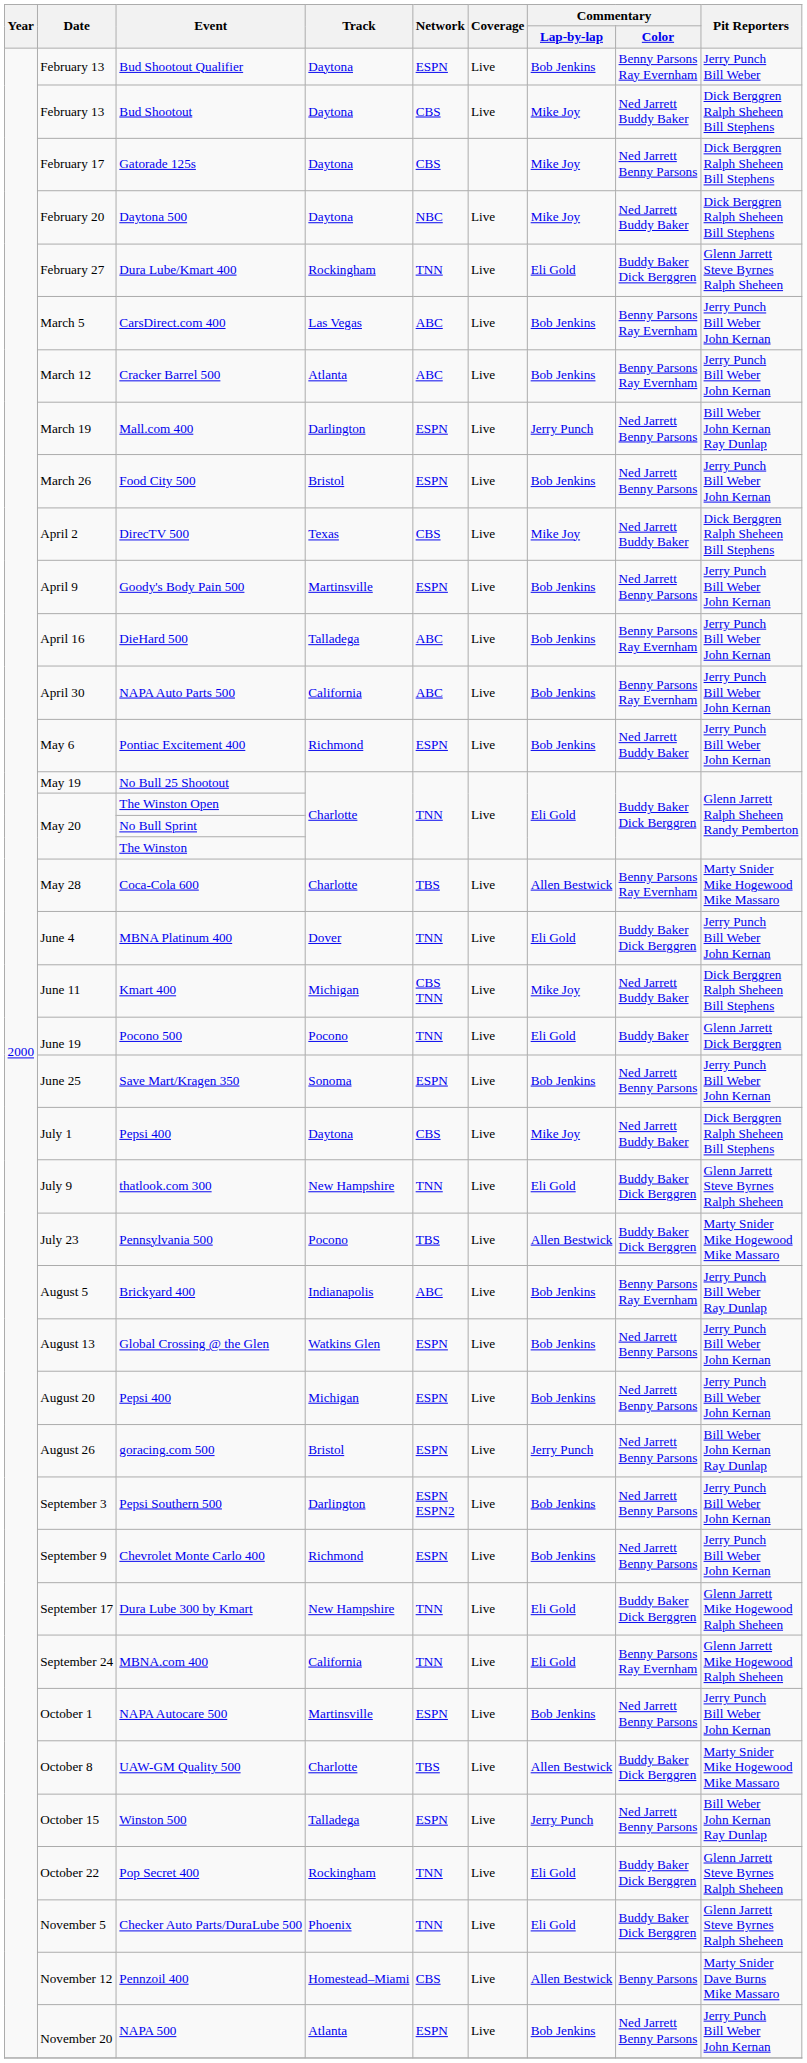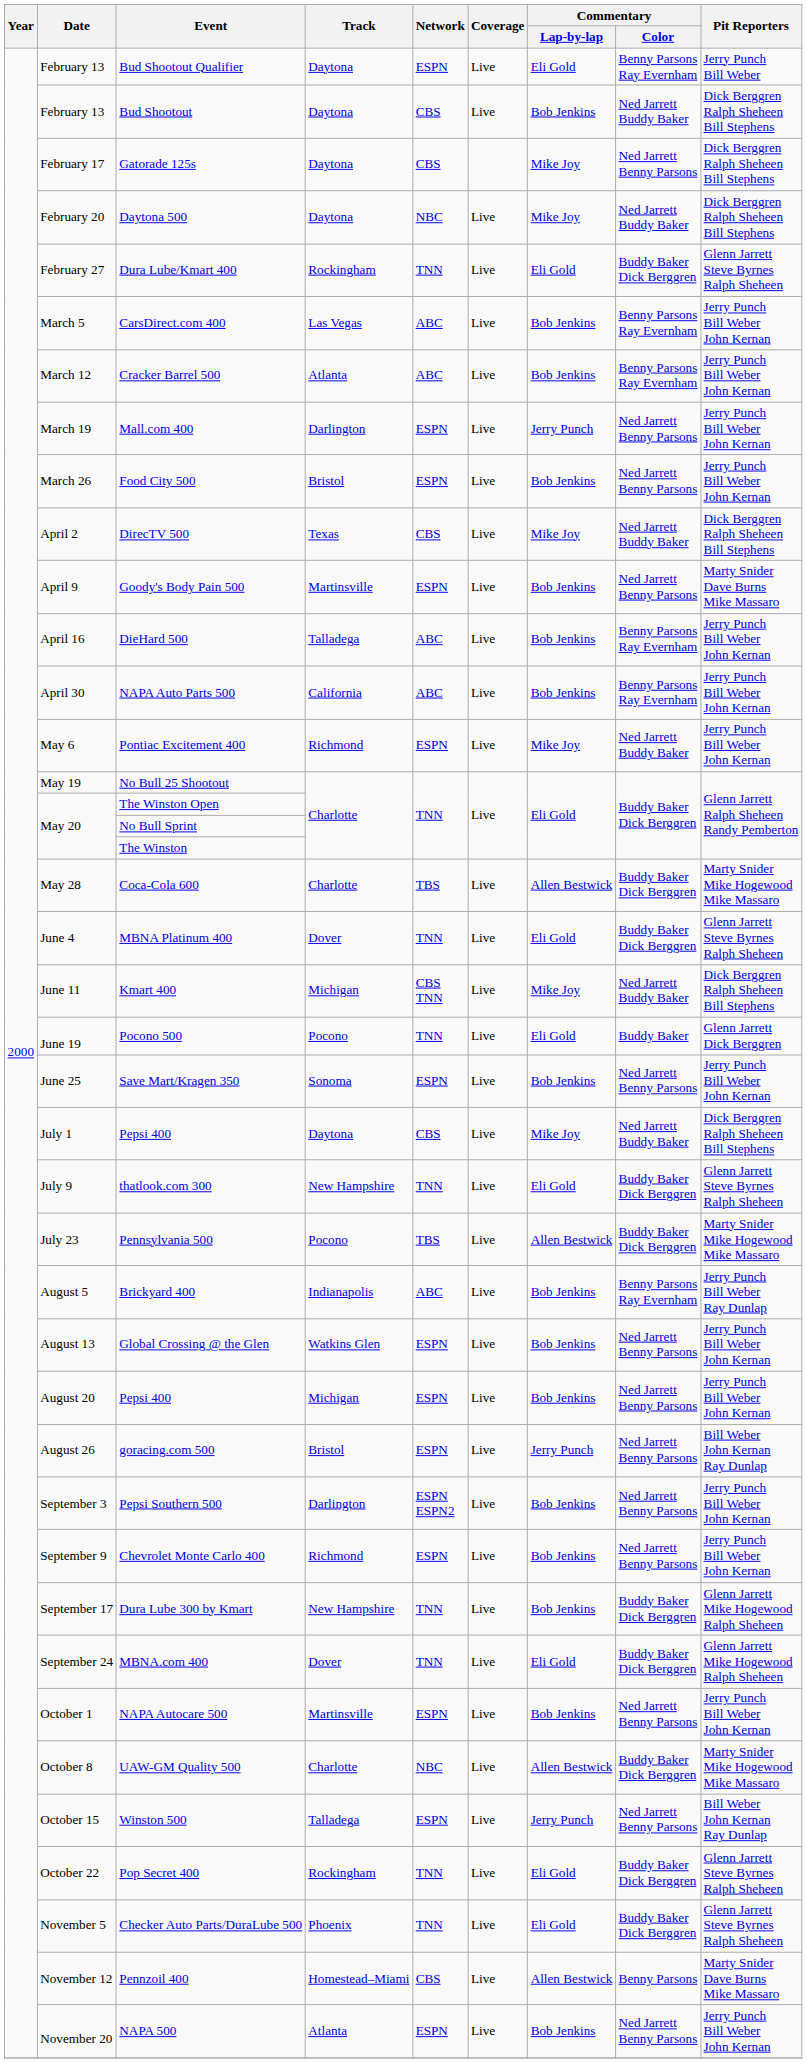Bud Shootout Qualifier | Commentary / Lap-by-lap: Bob Jenkins -> Eli Gold
Bud Shootout | Commentary / Lap-by-lap: Mike Joy -> Bob Jenkins
Mall.com 400 | Pit Reporters: Bill Weber John Kernan Ray Dunlap -> Jerry Punch Bill Weber John Kernan
Goody's Body Pain 500 | Pit Reporters: Jerry Punch Bill Weber John Kernan -> Marty Snider Dave Burns Mike Massaro
Pontiac Excitement 400 | Commentary / Lap-by-lap: Bob Jenkins -> Mike Joy
Coca-Cola 600 | Commentary / Color: Benny Parsons Ray Evernham -> Buddy Baker Dick Berggren
MBNA Platinum 400 | Pit Reporters: Jerry Punch Bill Weber John Kernan -> Glenn Jarrett Steve Byrnes Ralph Sheheen
Dura Lube 300 by Kmart | Commentary / Lap-by-lap: Eli Gold -> Bob Jenkins
MBNA.com 400 | Track: California -> Dover
MBNA.com 400 | Commentary / Color: Benny Parsons Ray Evernham -> Buddy Baker Dick Berggren
UAW-GM Quality 500 | Network: TBS -> NBC
